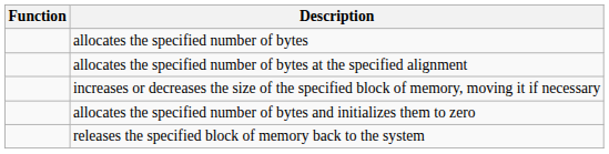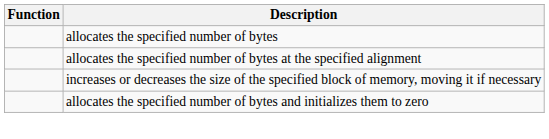- row: releases the specified block of memory back to the system
